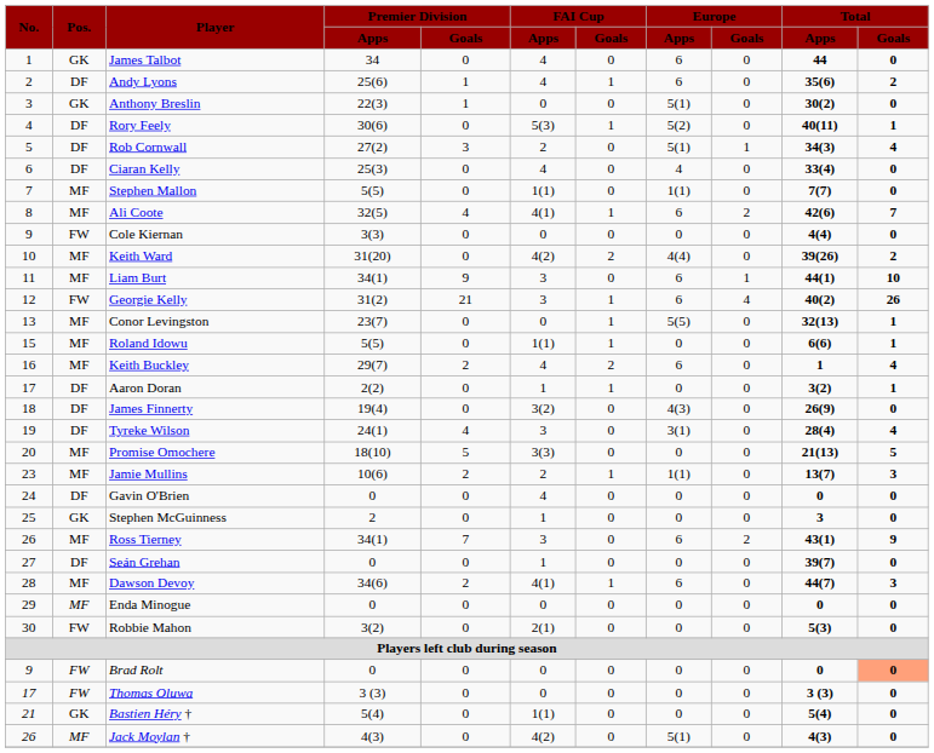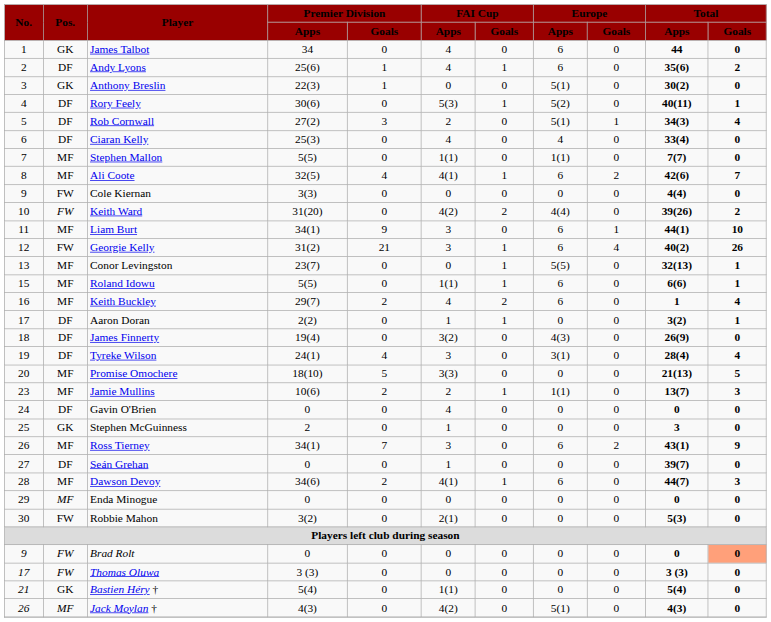Keith Ward | Pos.: MF -> FW
Roland Idowu | Europe / Apps: 0 -> 6
